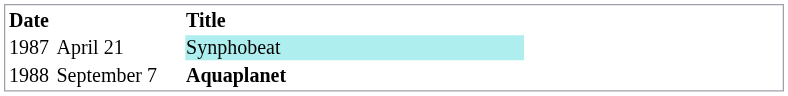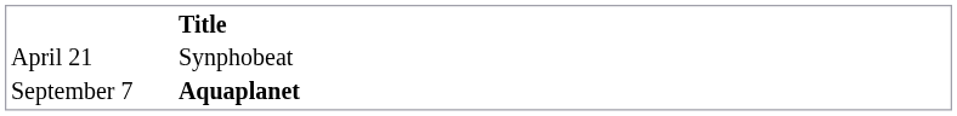- column: Date | 1987 | 1988
April 21 | Title: paleturquoise background -> no background
